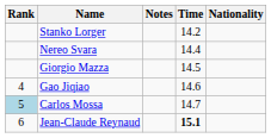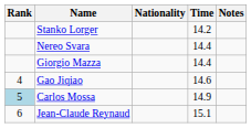columns swapped: Nationality <-> Notes
Giorgio Mazza | Time: 14.5 -> 14.4
Carlos Mossa | Time: 14.7 -> 14.9
Jean-Claude Reynaud | Time: bold -> normal
